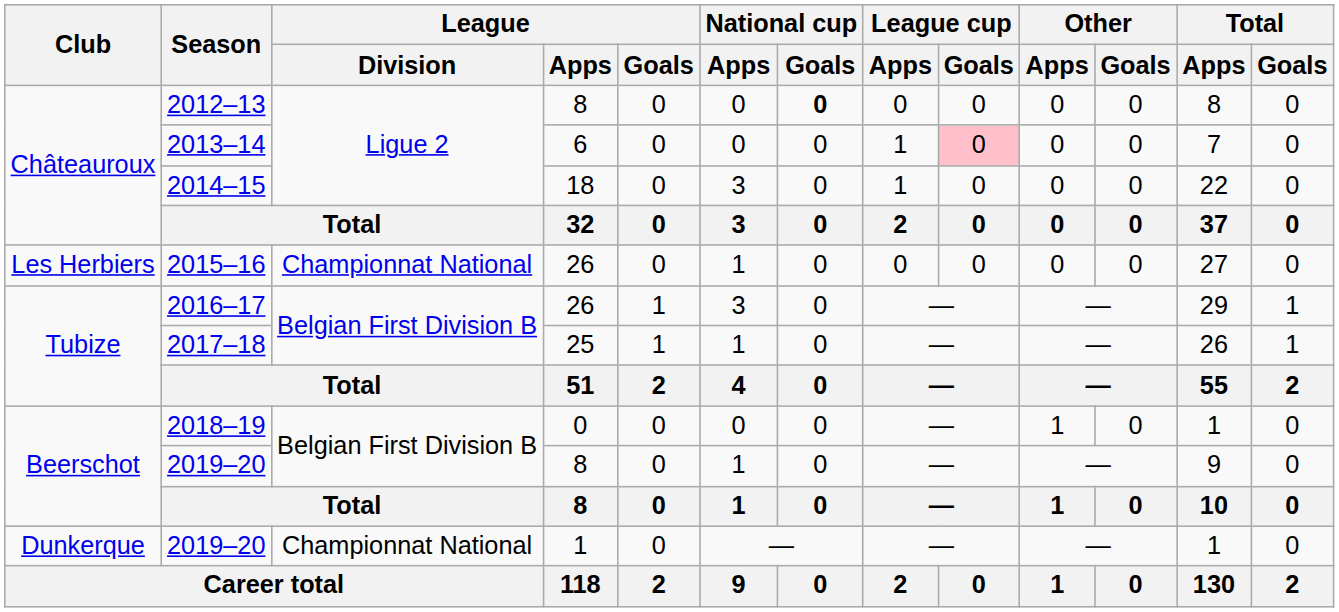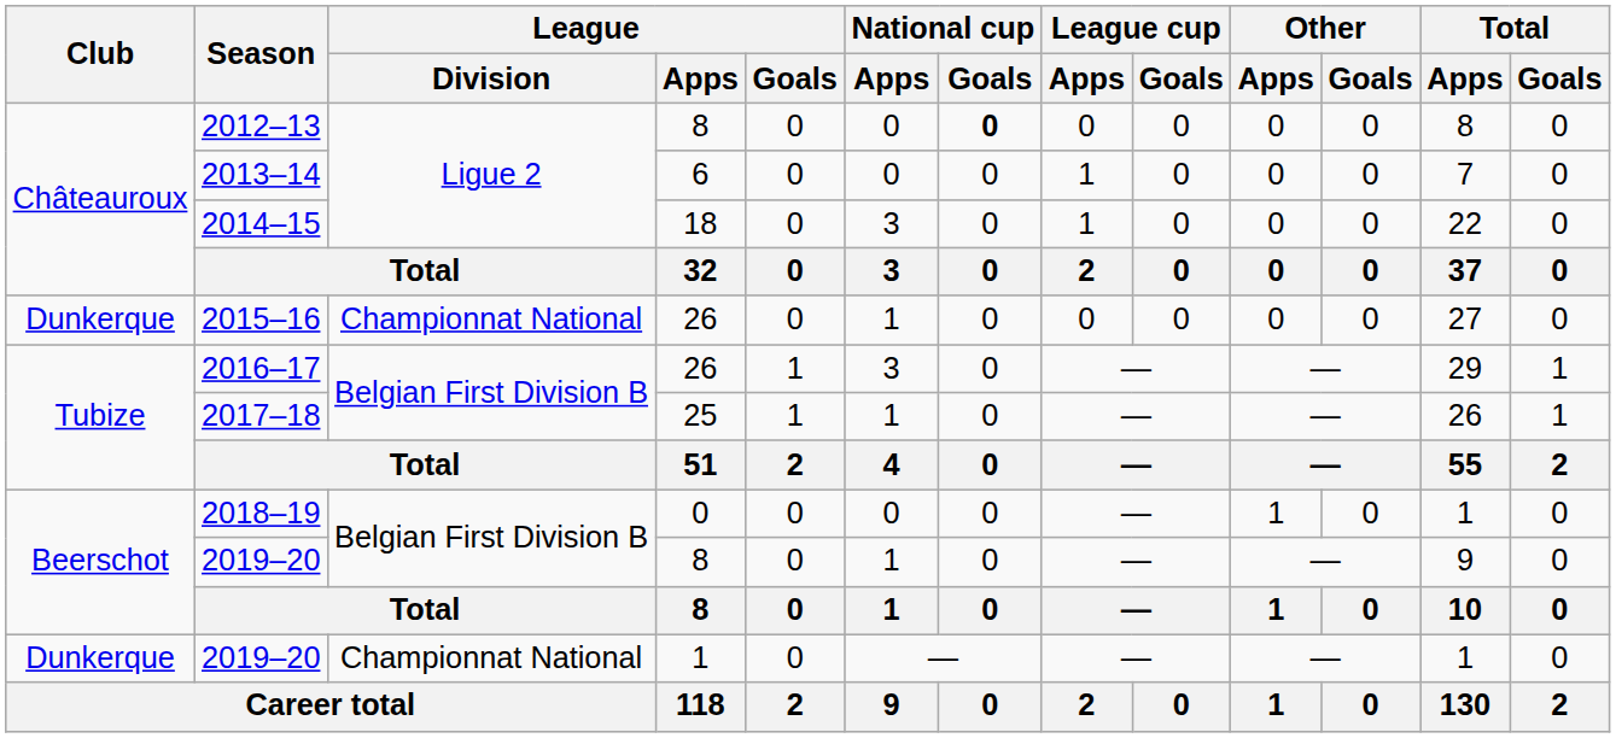2013–14 | League cup / Goals: pink background -> no background
2015–16 | Club: Les Herbiers -> Dunkerque
